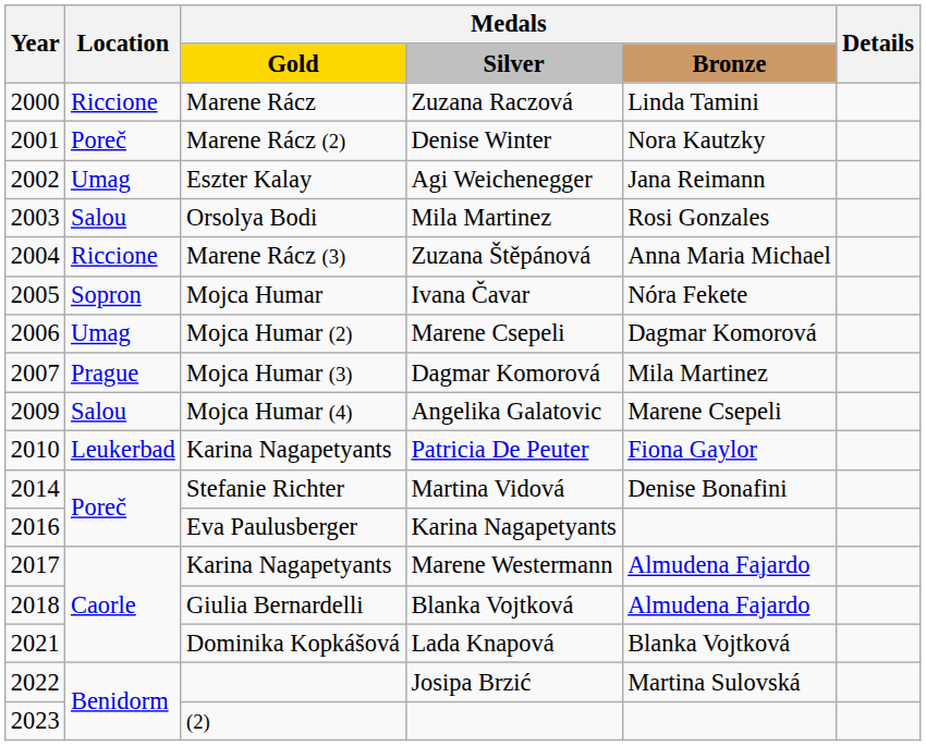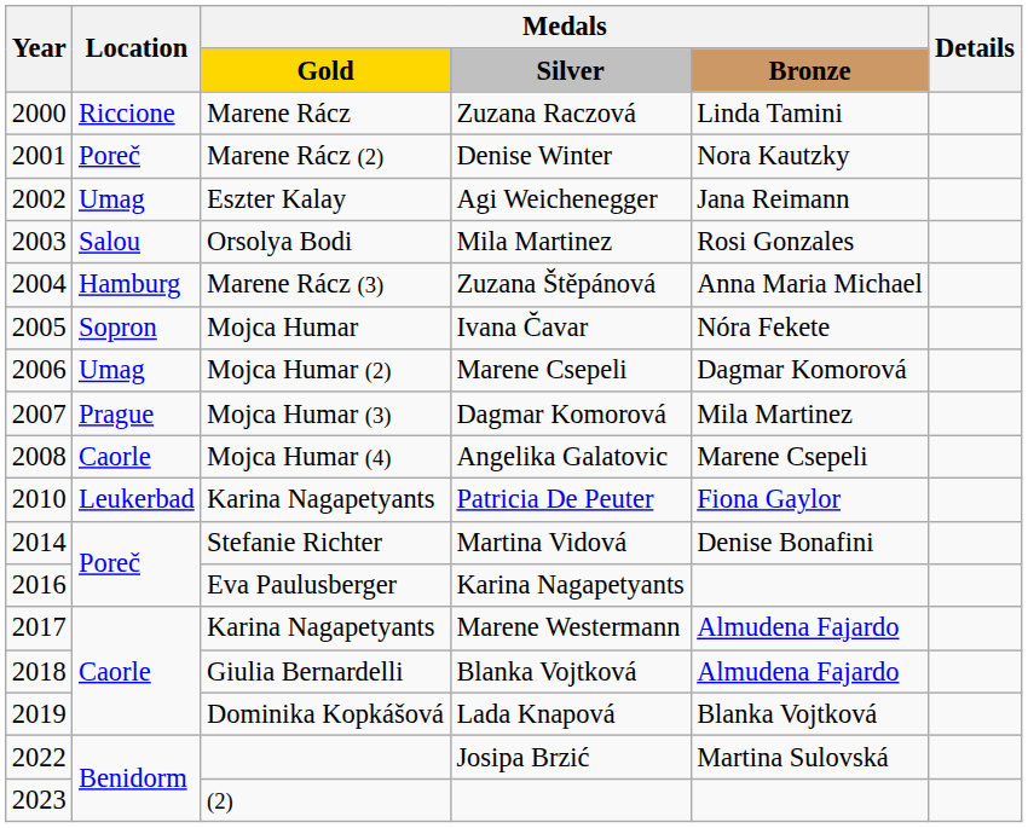Zuzana Štěpánová | Location: Riccione -> Hamburg
Angelika Galatovic | Year: 2009 -> 2008
Angelika Galatovic | Location: Salou -> Caorle
Lada Knapová | Year: 2021 -> 2019
